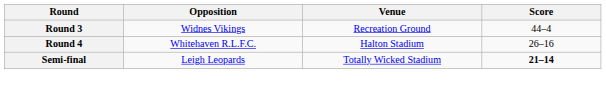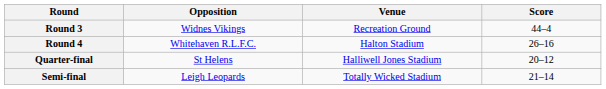+ row: Quarter-final | St Helens | Halliwell Jones Stadium | 20–12
Semi-final | Score: bold -> normal
